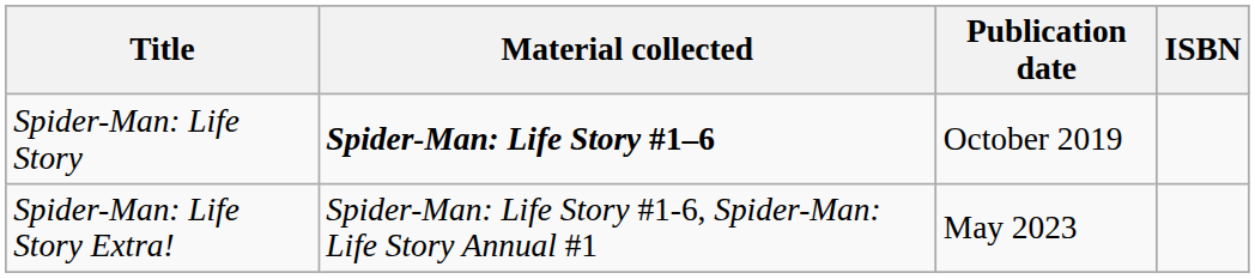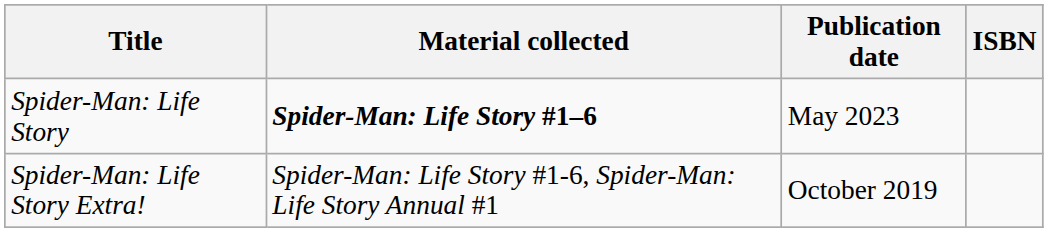Spider-Man: Life Story | Publication date: October 2019 -> May 2023
Spider-Man: Life Story Extra! | Publication date: May 2023 -> October 2019
